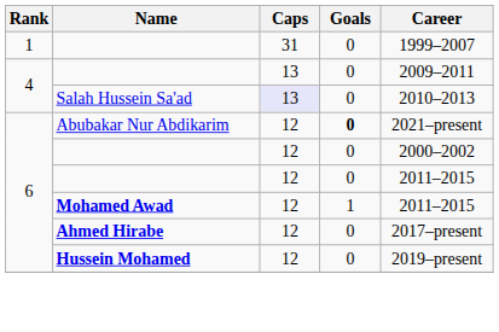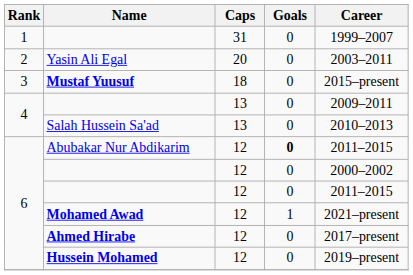+ row: 2 | Yasin Ali Egal | 20 | 0 | 2003–2011
+ row: 3 | Mustaf Yuusuf | 18 | 0 | 2015–present
Salah Hussein Sa'ad | Caps: lavender background -> no background
Abubakar Nur Abdikarim | Career: 2021–present -> 2011–2015
Mohamed Awad | Career: 2011–2015 -> 2021–present
